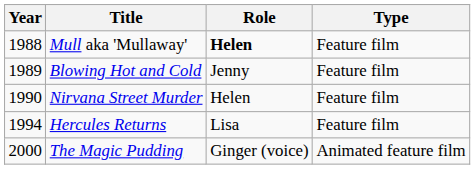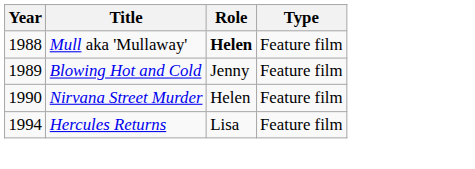- row: 2000 | The Magic Pudding | Ginger (voice) | Animated feature film
